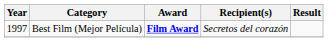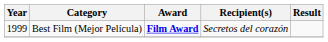Best Film (Mejor Película) | Year: 1997 -> 1999
